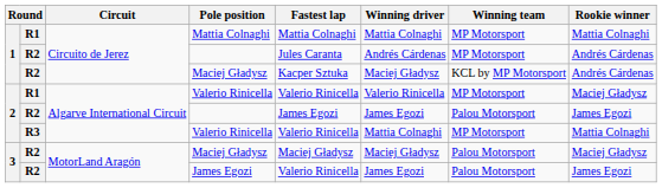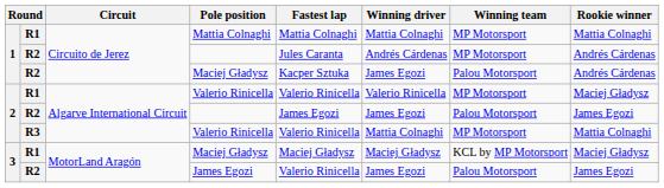1 / Maciej Gładysz | Winning driver: Maciej Gładysz -> James Egozi
1 / Maciej Gładysz | Winning team: KCL by MP Motorsport -> Palou Motorsport
3 / Maciej Gładysz | column 2: R2 -> R1
3 / Maciej Gładysz | Winning team: Palou Motorsport -> KCL by MP Motorsport
